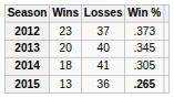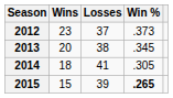2013 | Losses: 40 -> 38
2015 | Wins: 13 -> 15
2015 | Losses: 36 -> 39
